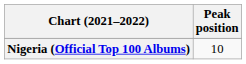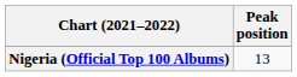Nigeria (Official Top 100 Albums) | Peak position: 10 -> 13
